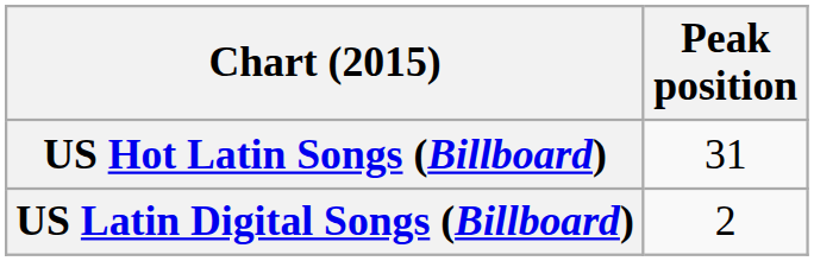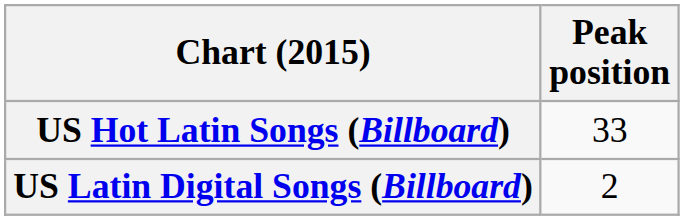US Hot Latin Songs (Billboard) | Peak position: 31 -> 33
